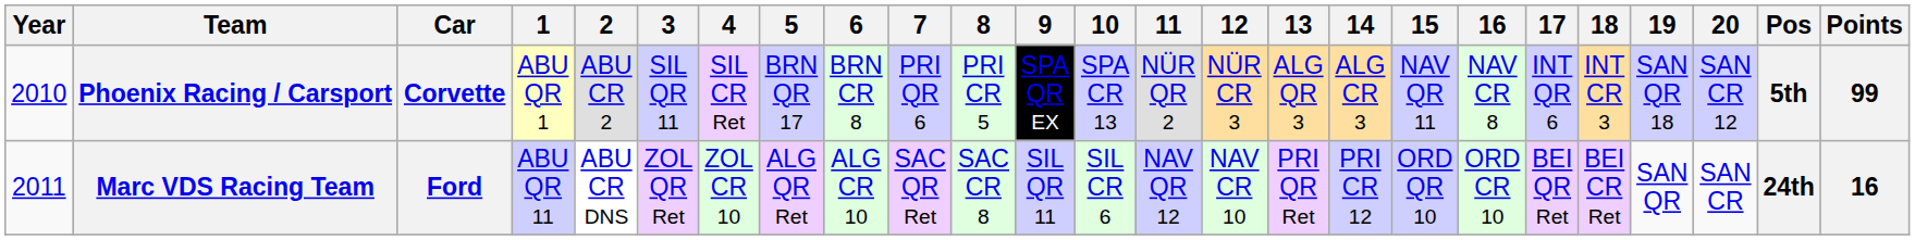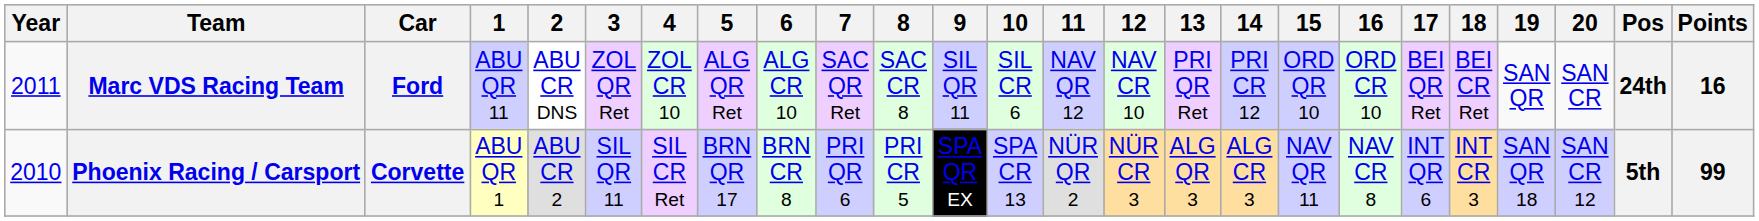rows swapped: Phoenix Racing / Carsport <-> Marc VDS Racing Team
